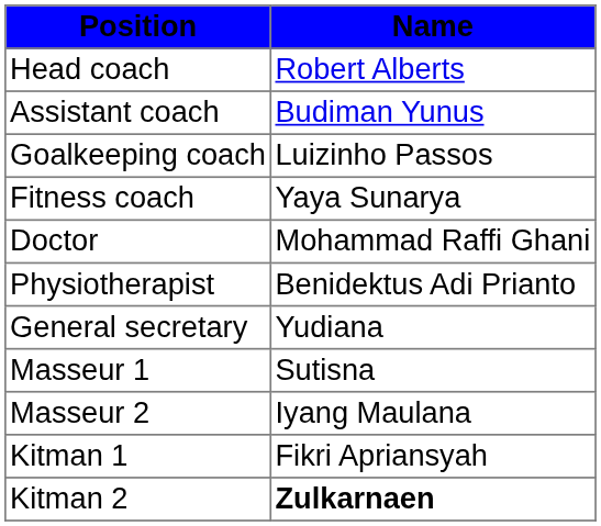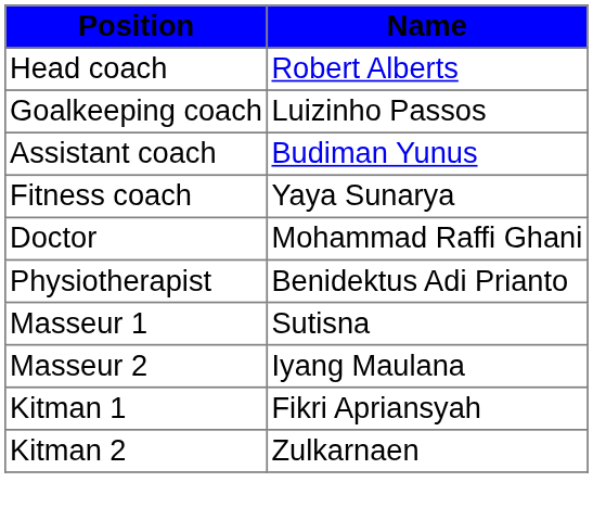rows swapped: Assistant coach <-> Goalkeeping coach
- row: General secretary | Yudiana
Kitman 2 | Name: bold -> normal
